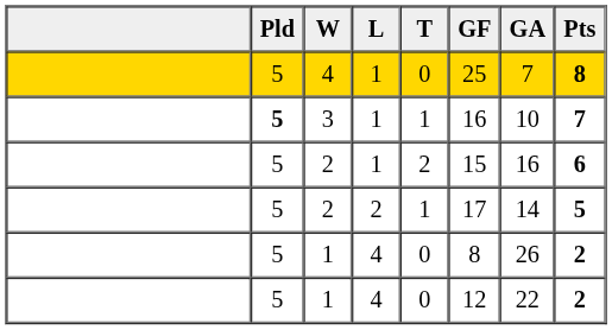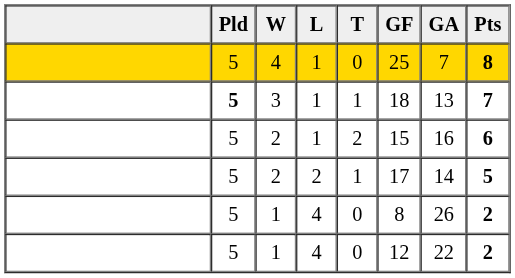3 | GF: 16 -> 18
3 | GA: 10 -> 13
